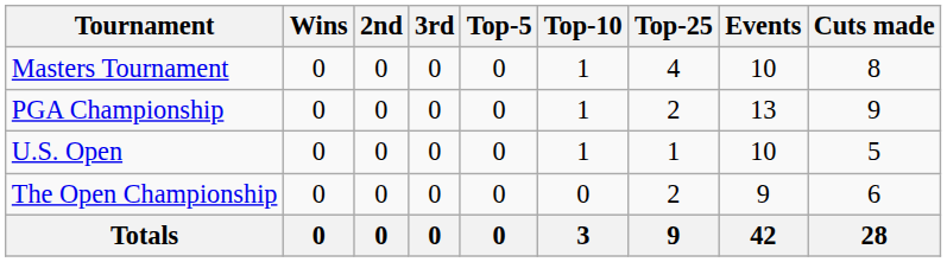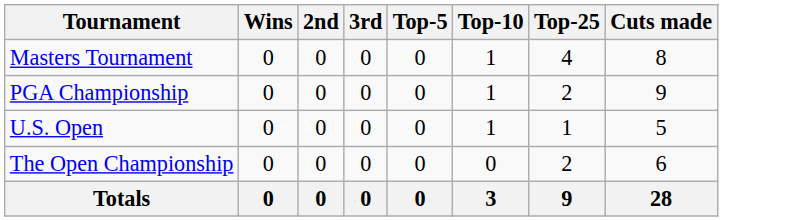- column: Events | 10 | 13 | 10 | 9 | 42
